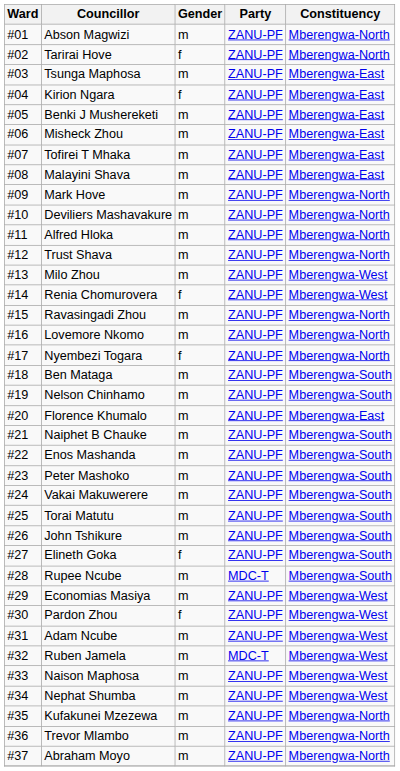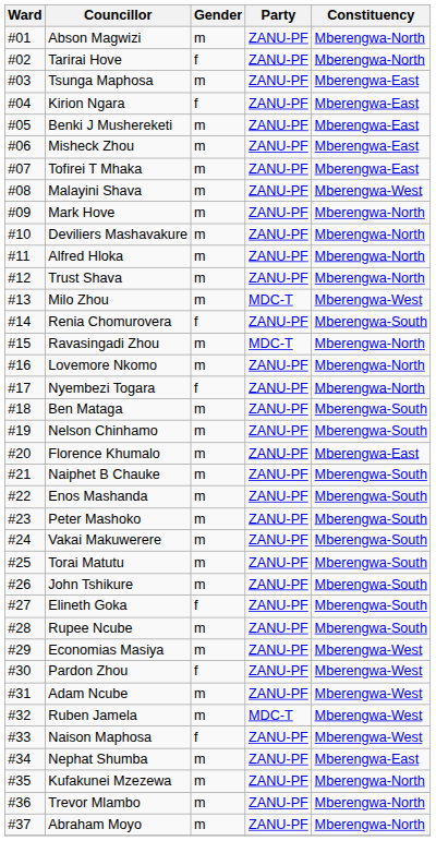Malayini Shava | Constituency: Mberengwa-East -> Mberengwa-West
Milo Zhou | Party: ZANU-PF -> MDC-T
Renia Chomurovera | Constituency: Mberengwa-West -> Mberengwa-South
Ravasingadi Zhou | Party: ZANU-PF -> MDC-T
Rupee Ncube | Party: MDC-T -> ZANU-PF
Naison Maphosa | Gender: m -> f
Nephat Shumba | Constituency: Mberengwa-West -> Mberengwa-East
